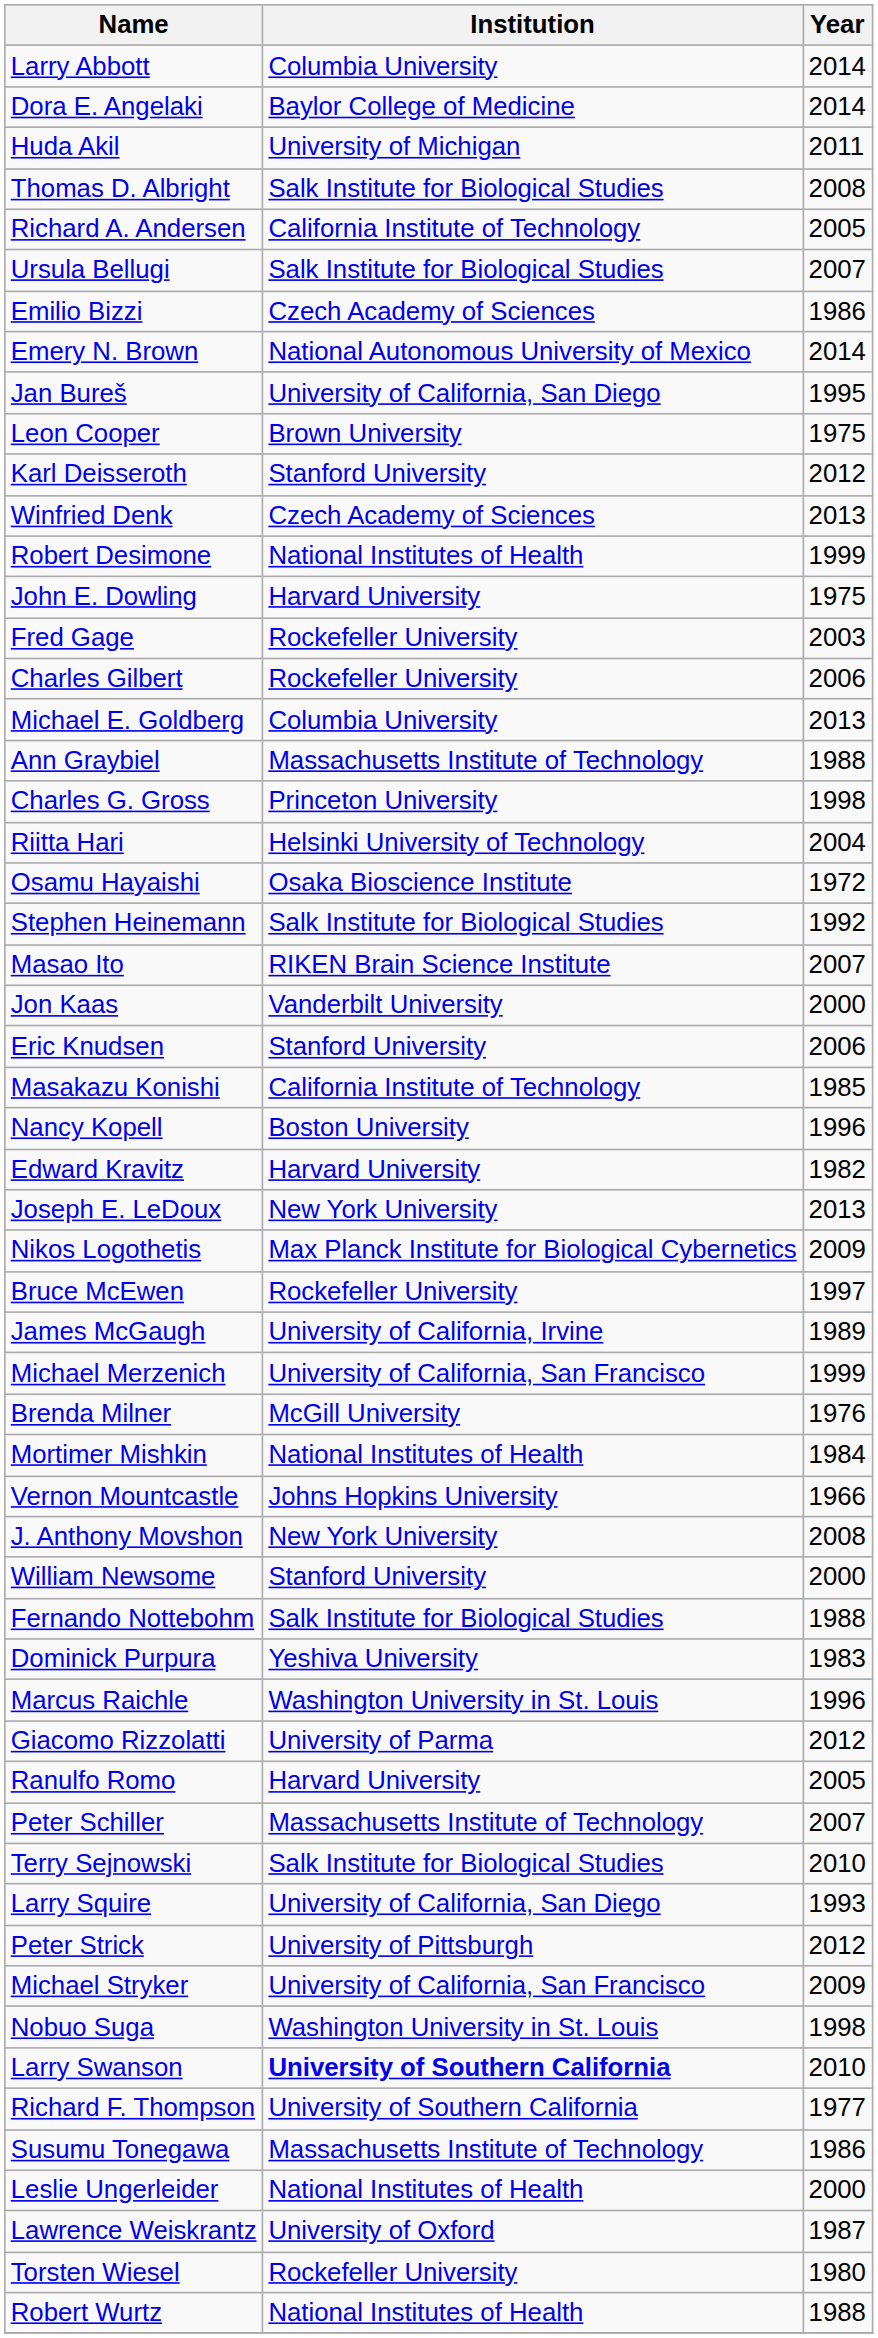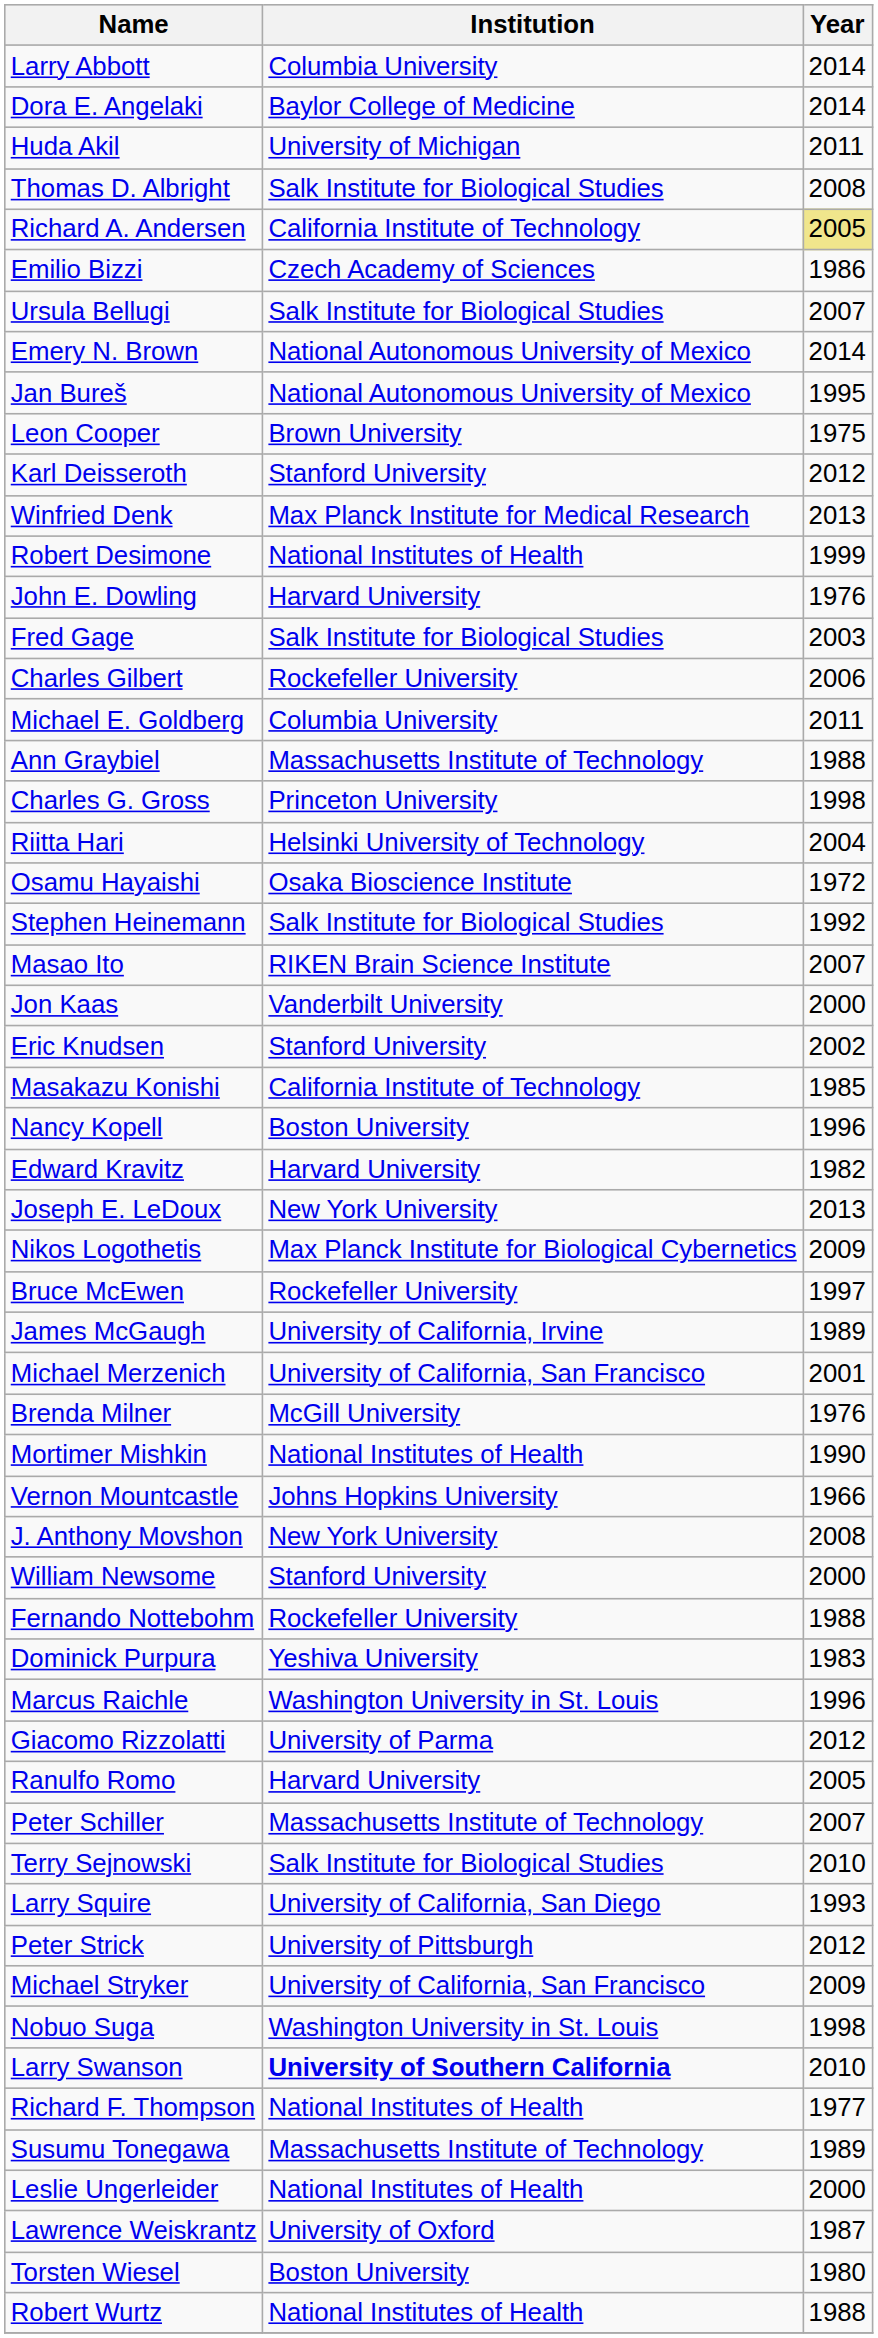Richard A. Andersen | Year: no background -> khaki background
rows swapped: Ursula Bellugi <-> Emilio Bizzi
Jan Bureš | Institution: University of California, San Diego -> National Autonomous University of Mexico
Winfried Denk | Institution: Czech Academy of Sciences -> Max Planck Institute for Medical Research
John E. Dowling | Year: 1975 -> 1976
Fred Gage | Institution: Rockefeller University -> Salk Institute for Biological Studies
Michael E. Goldberg | Year: 2013 -> 2011
Eric Knudsen | Year: 2006 -> 2002
Michael Merzenich | Year: 1999 -> 2001
Mortimer Mishkin | Year: 1984 -> 1990
Fernando Nottebohm | Institution: Salk Institute for Biological Studies -> Rockefeller University
Richard F. Thompson | Institution: University of Southern California -> National Institutes of Health
Susumu Tonegawa | Year: 1986 -> 1989
Torsten Wiesel | Institution: Rockefeller University -> Boston University
